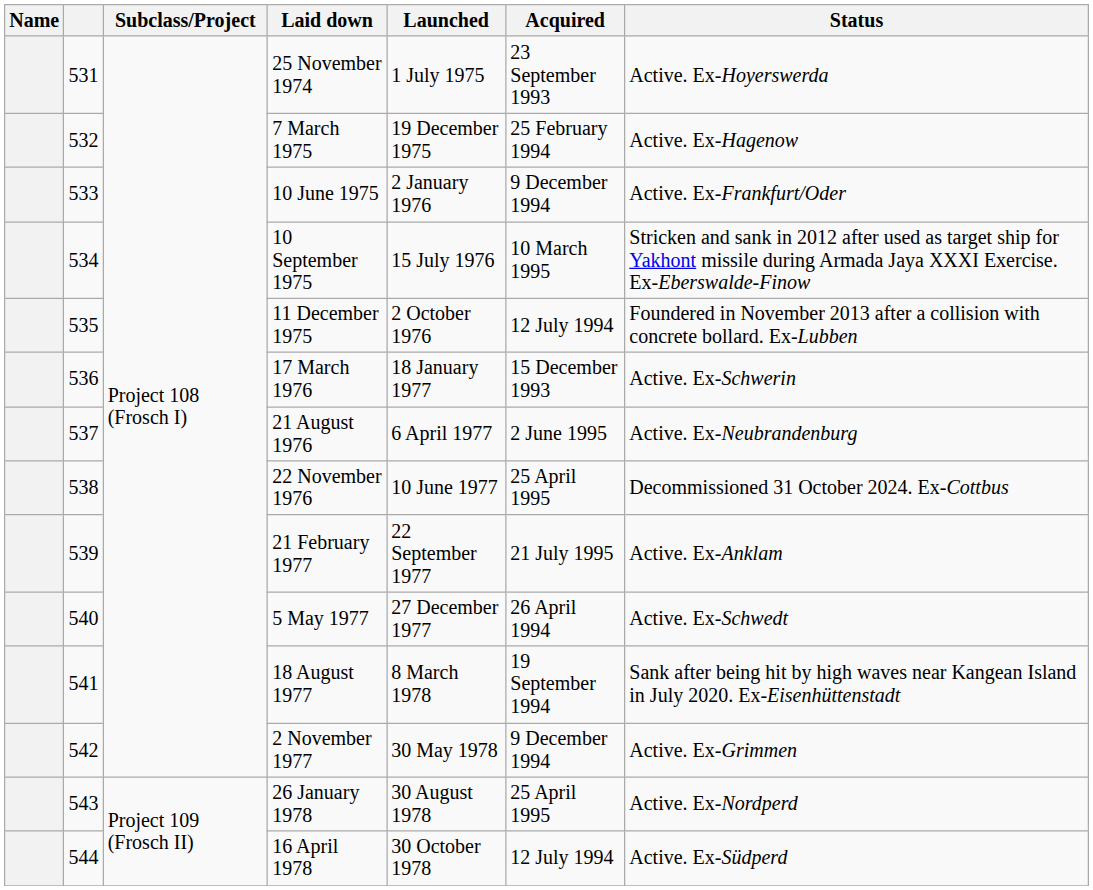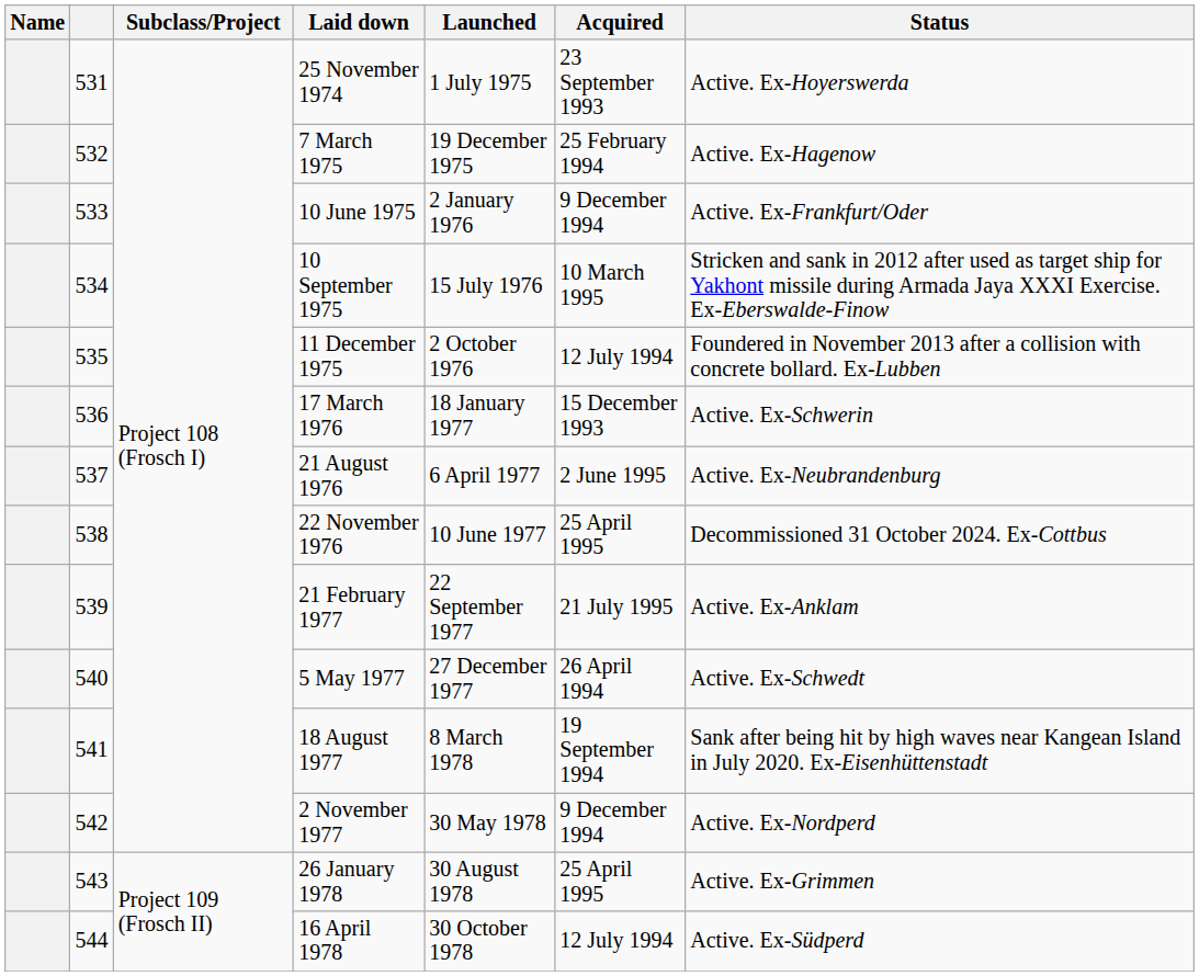2 November 1977 | Status: Active. Ex-Grimmen -> Active. Ex-Nordperd
26 January 1978 | Status: Active. Ex-Nordperd -> Active. Ex-Grimmen
